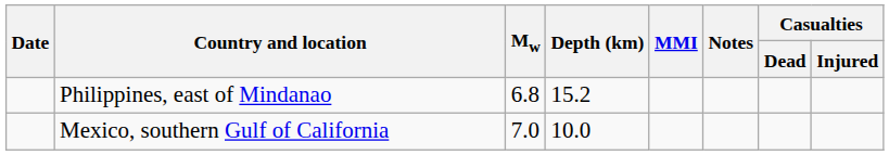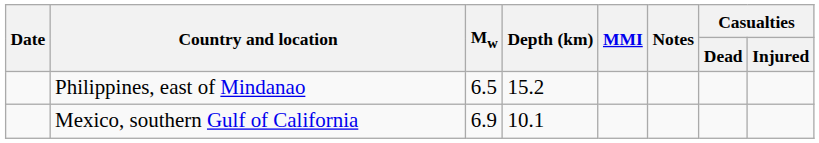Philippines, east of Mindanao | Mw: 6.8 -> 6.5
Mexico, southern Gulf of California | Mw: 7.0 -> 6.9
Mexico, southern Gulf of California | Depth (km): 10.0 -> 10.1
